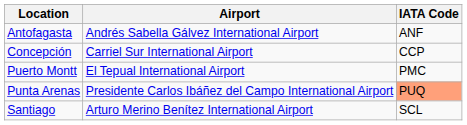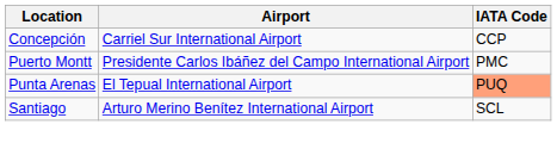- row: Antofagasta | Andrés Sabella Gálvez International Airport | ANF
Puerto Montt | Airport: El Tepual International Airport -> Presidente Carlos Ibáñez del Campo International Airport
Punta Arenas | Airport: Presidente Carlos Ibáñez del Campo International Airport -> El Tepual International Airport
